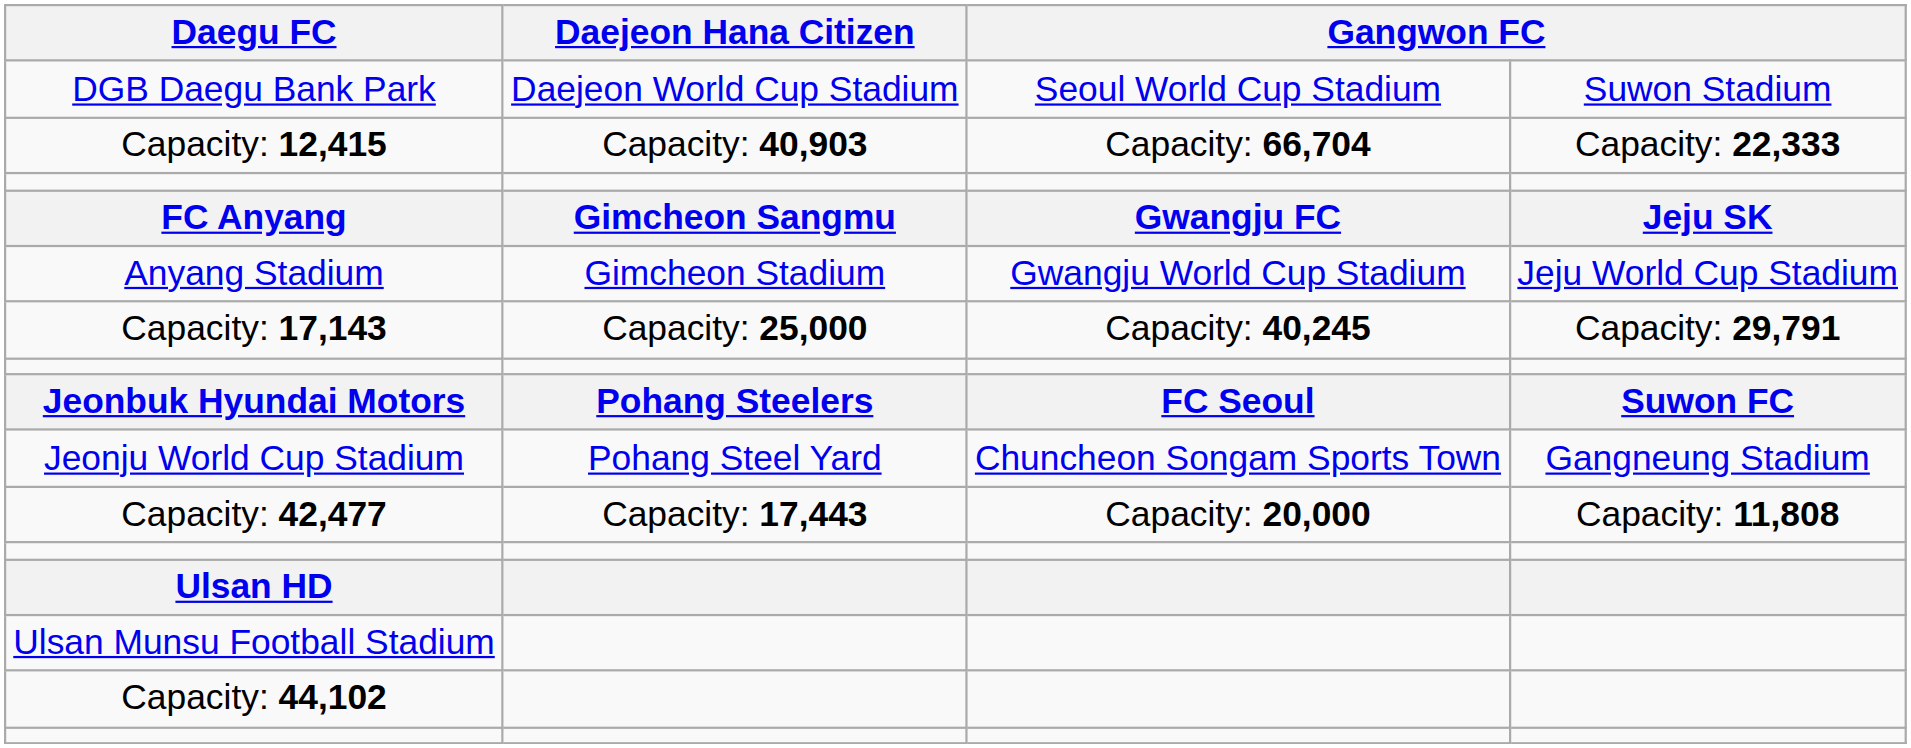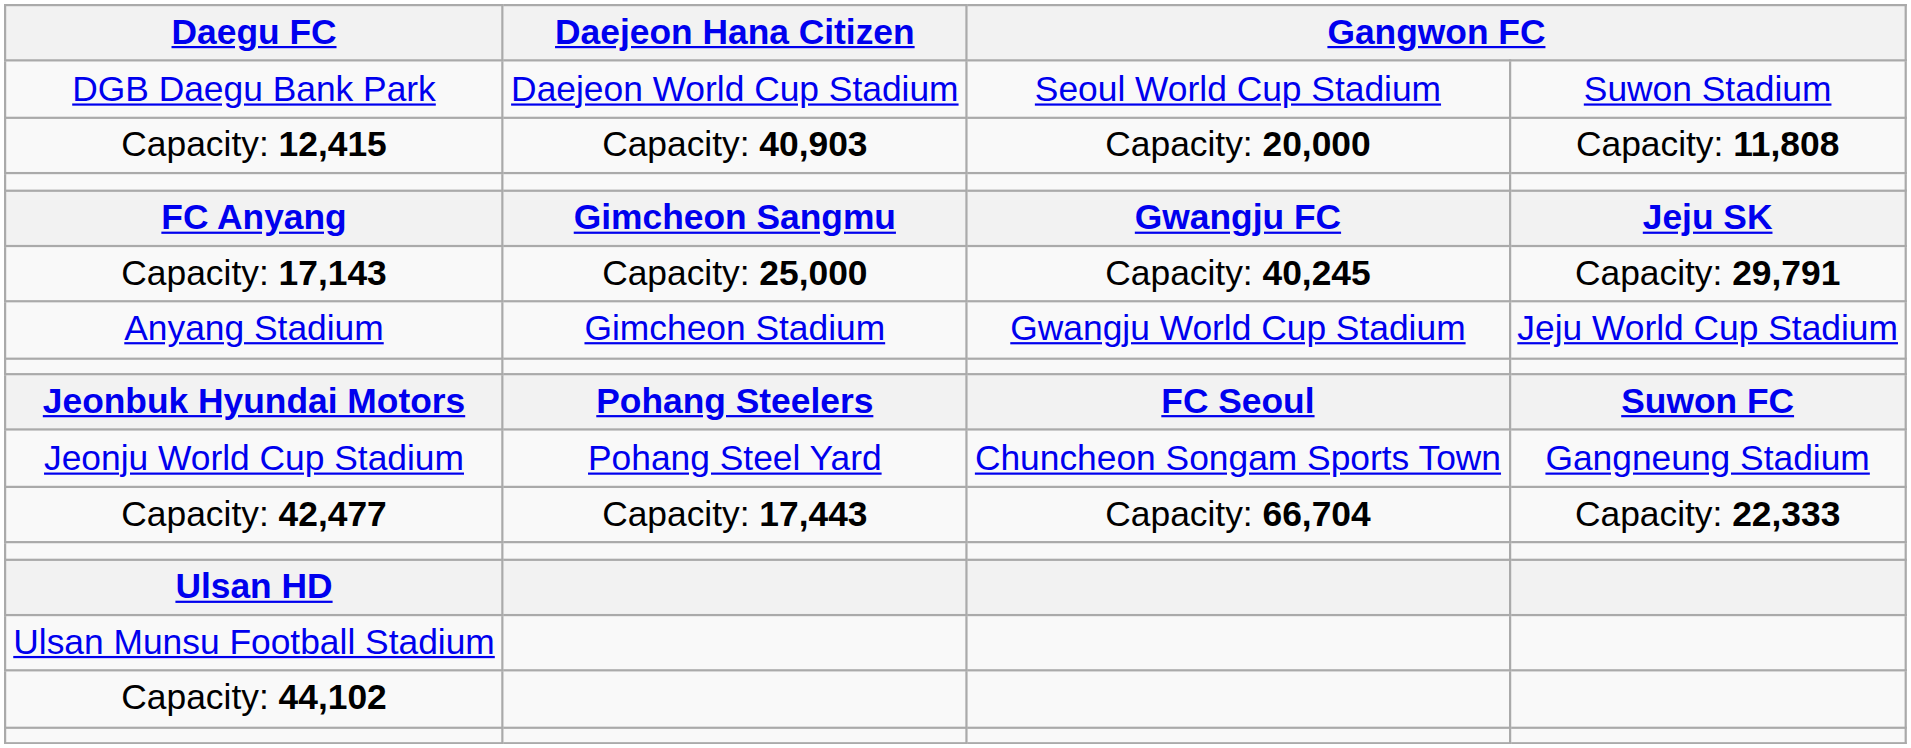Capacity: 12,415 | column 3: Capacity: 66,704 -> Capacity: 20,000
Capacity: 12,415 | column 4: Capacity: 22,333 -> Capacity: 11,808
rows swapped: Anyang Stadium <-> Capacity: 17,143
Capacity: 42,477 | column 3: Capacity: 20,000 -> Capacity: 66,704
Capacity: 42,477 | column 4: Capacity: 11,808 -> Capacity: 22,333
